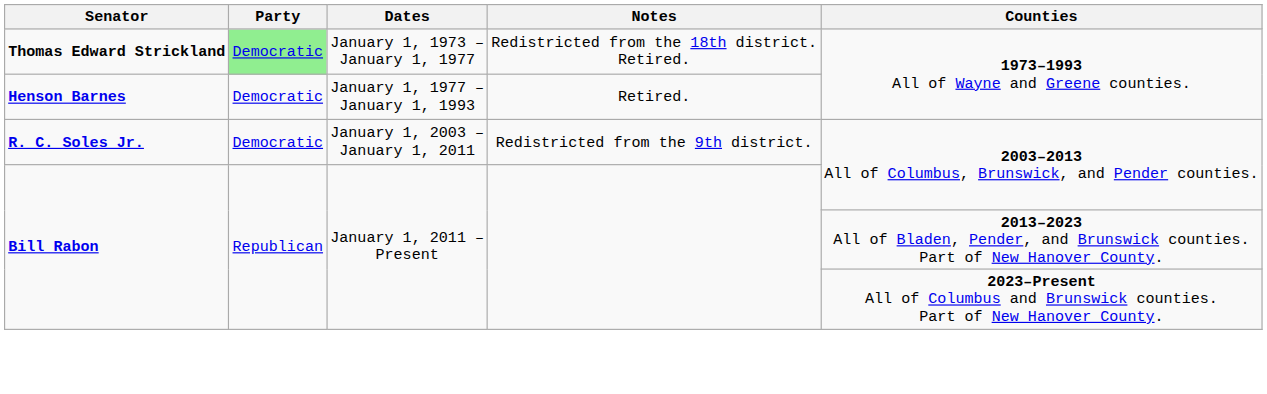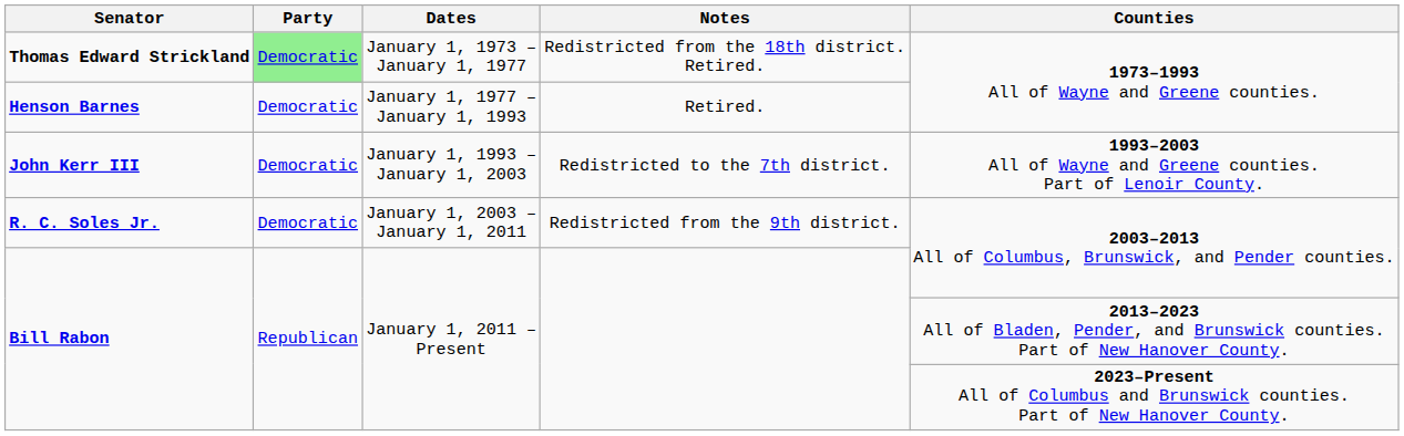+ row: John Kerr III | Democratic | January 1, 1993 – January 1, 2003 | Redistricted to the 7th district. | 1993–2003 All of Wayne and Greene counties. Part of Lenoir County.
